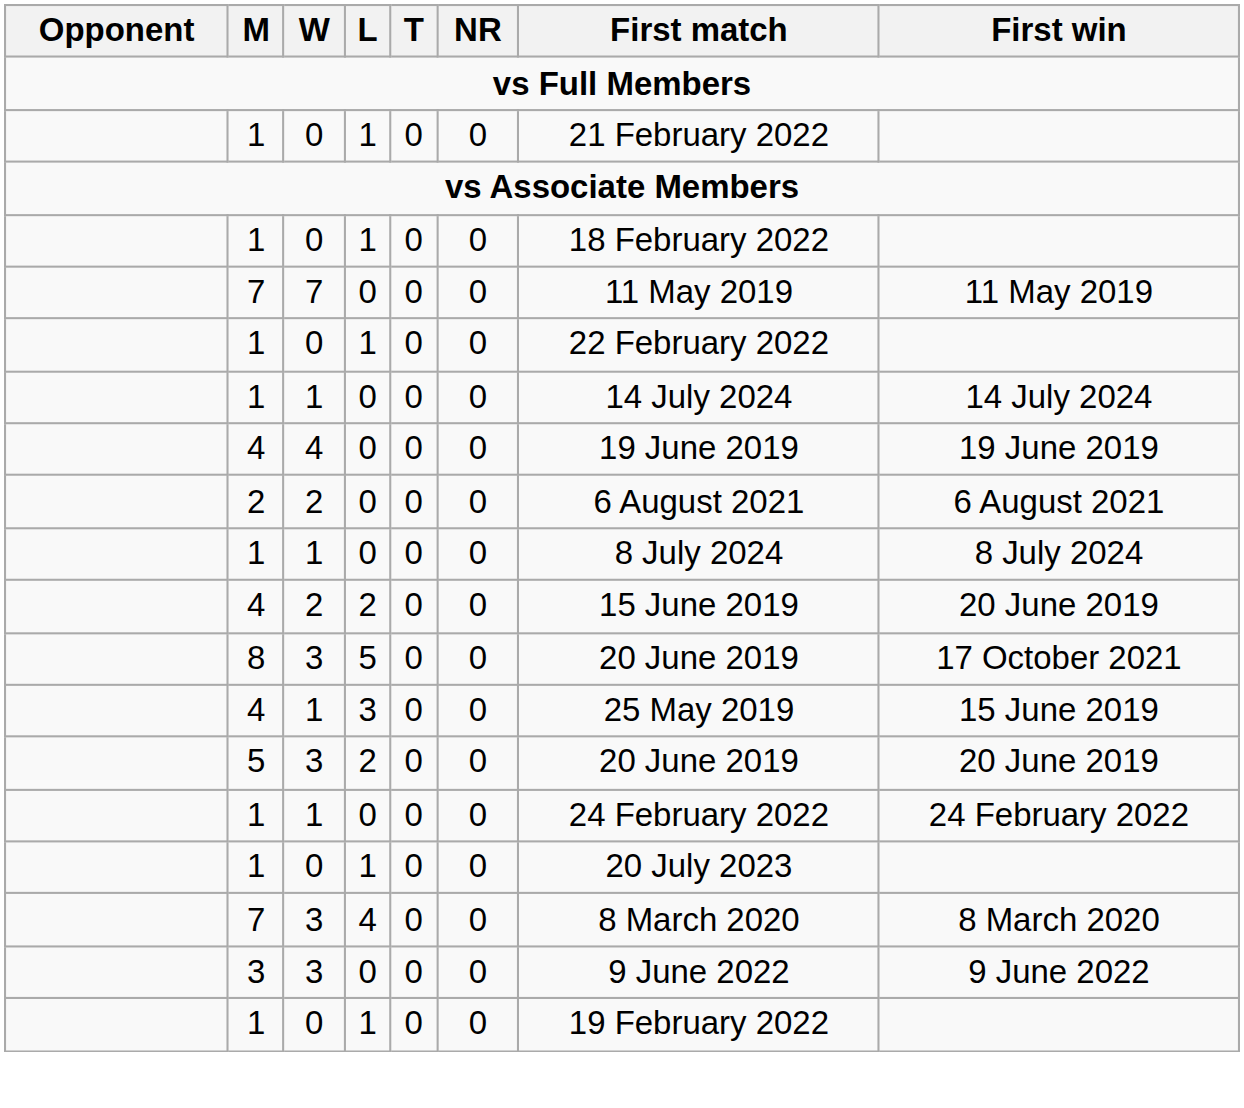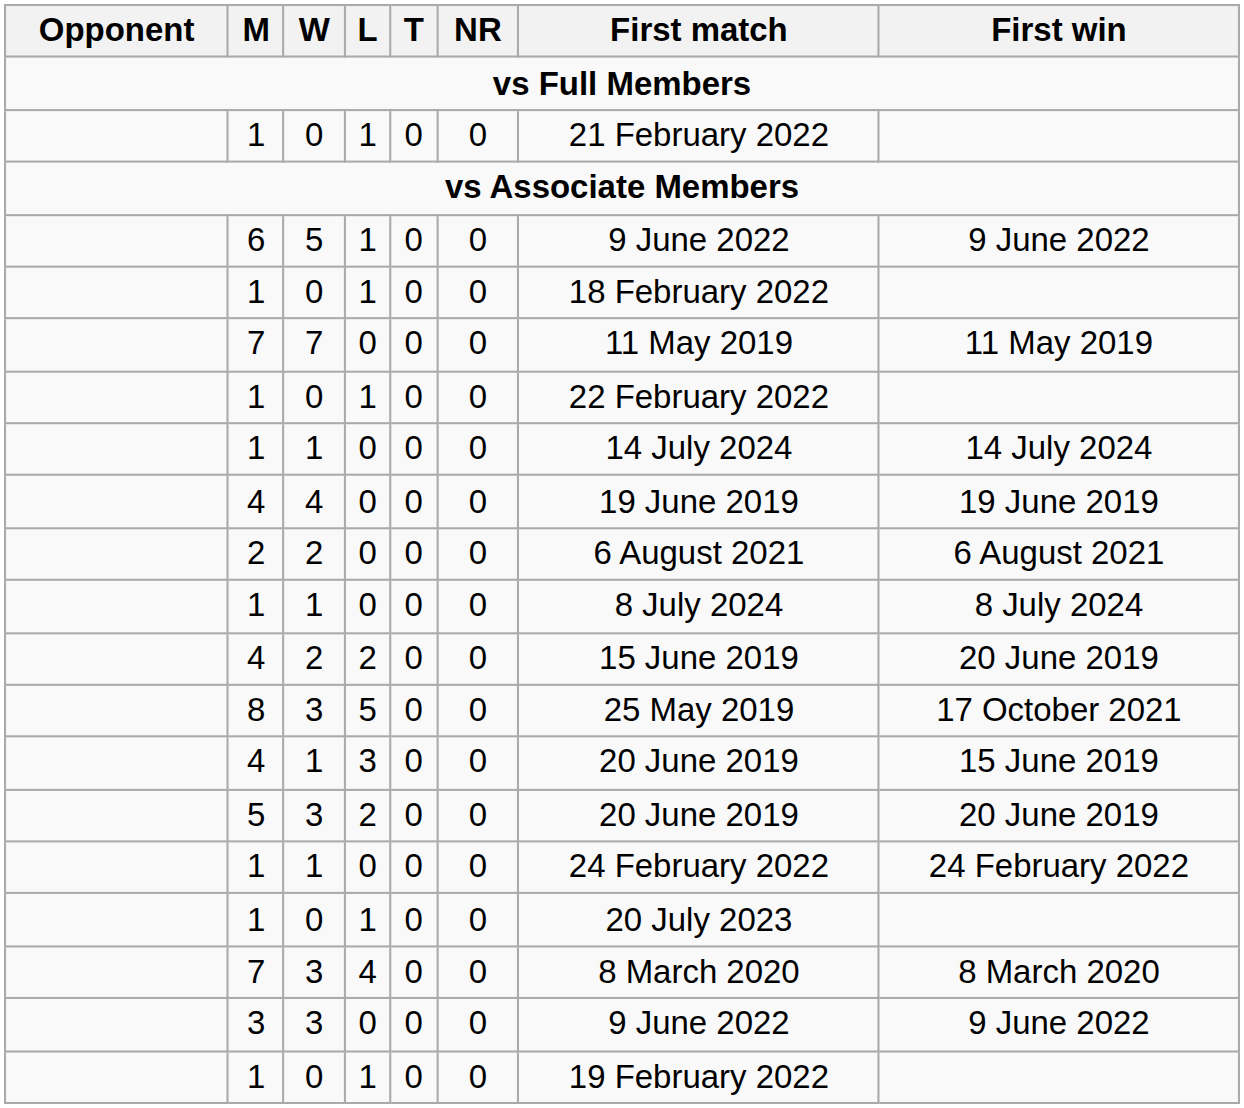+ row: 6 | 5 | 1 | 0 | 0 | 9 June 2022 | 9 June 2022
8 | First match: 20 June 2019 -> 25 May 2019
4 / 1 | First match: 25 May 2019 -> 20 June 2019
